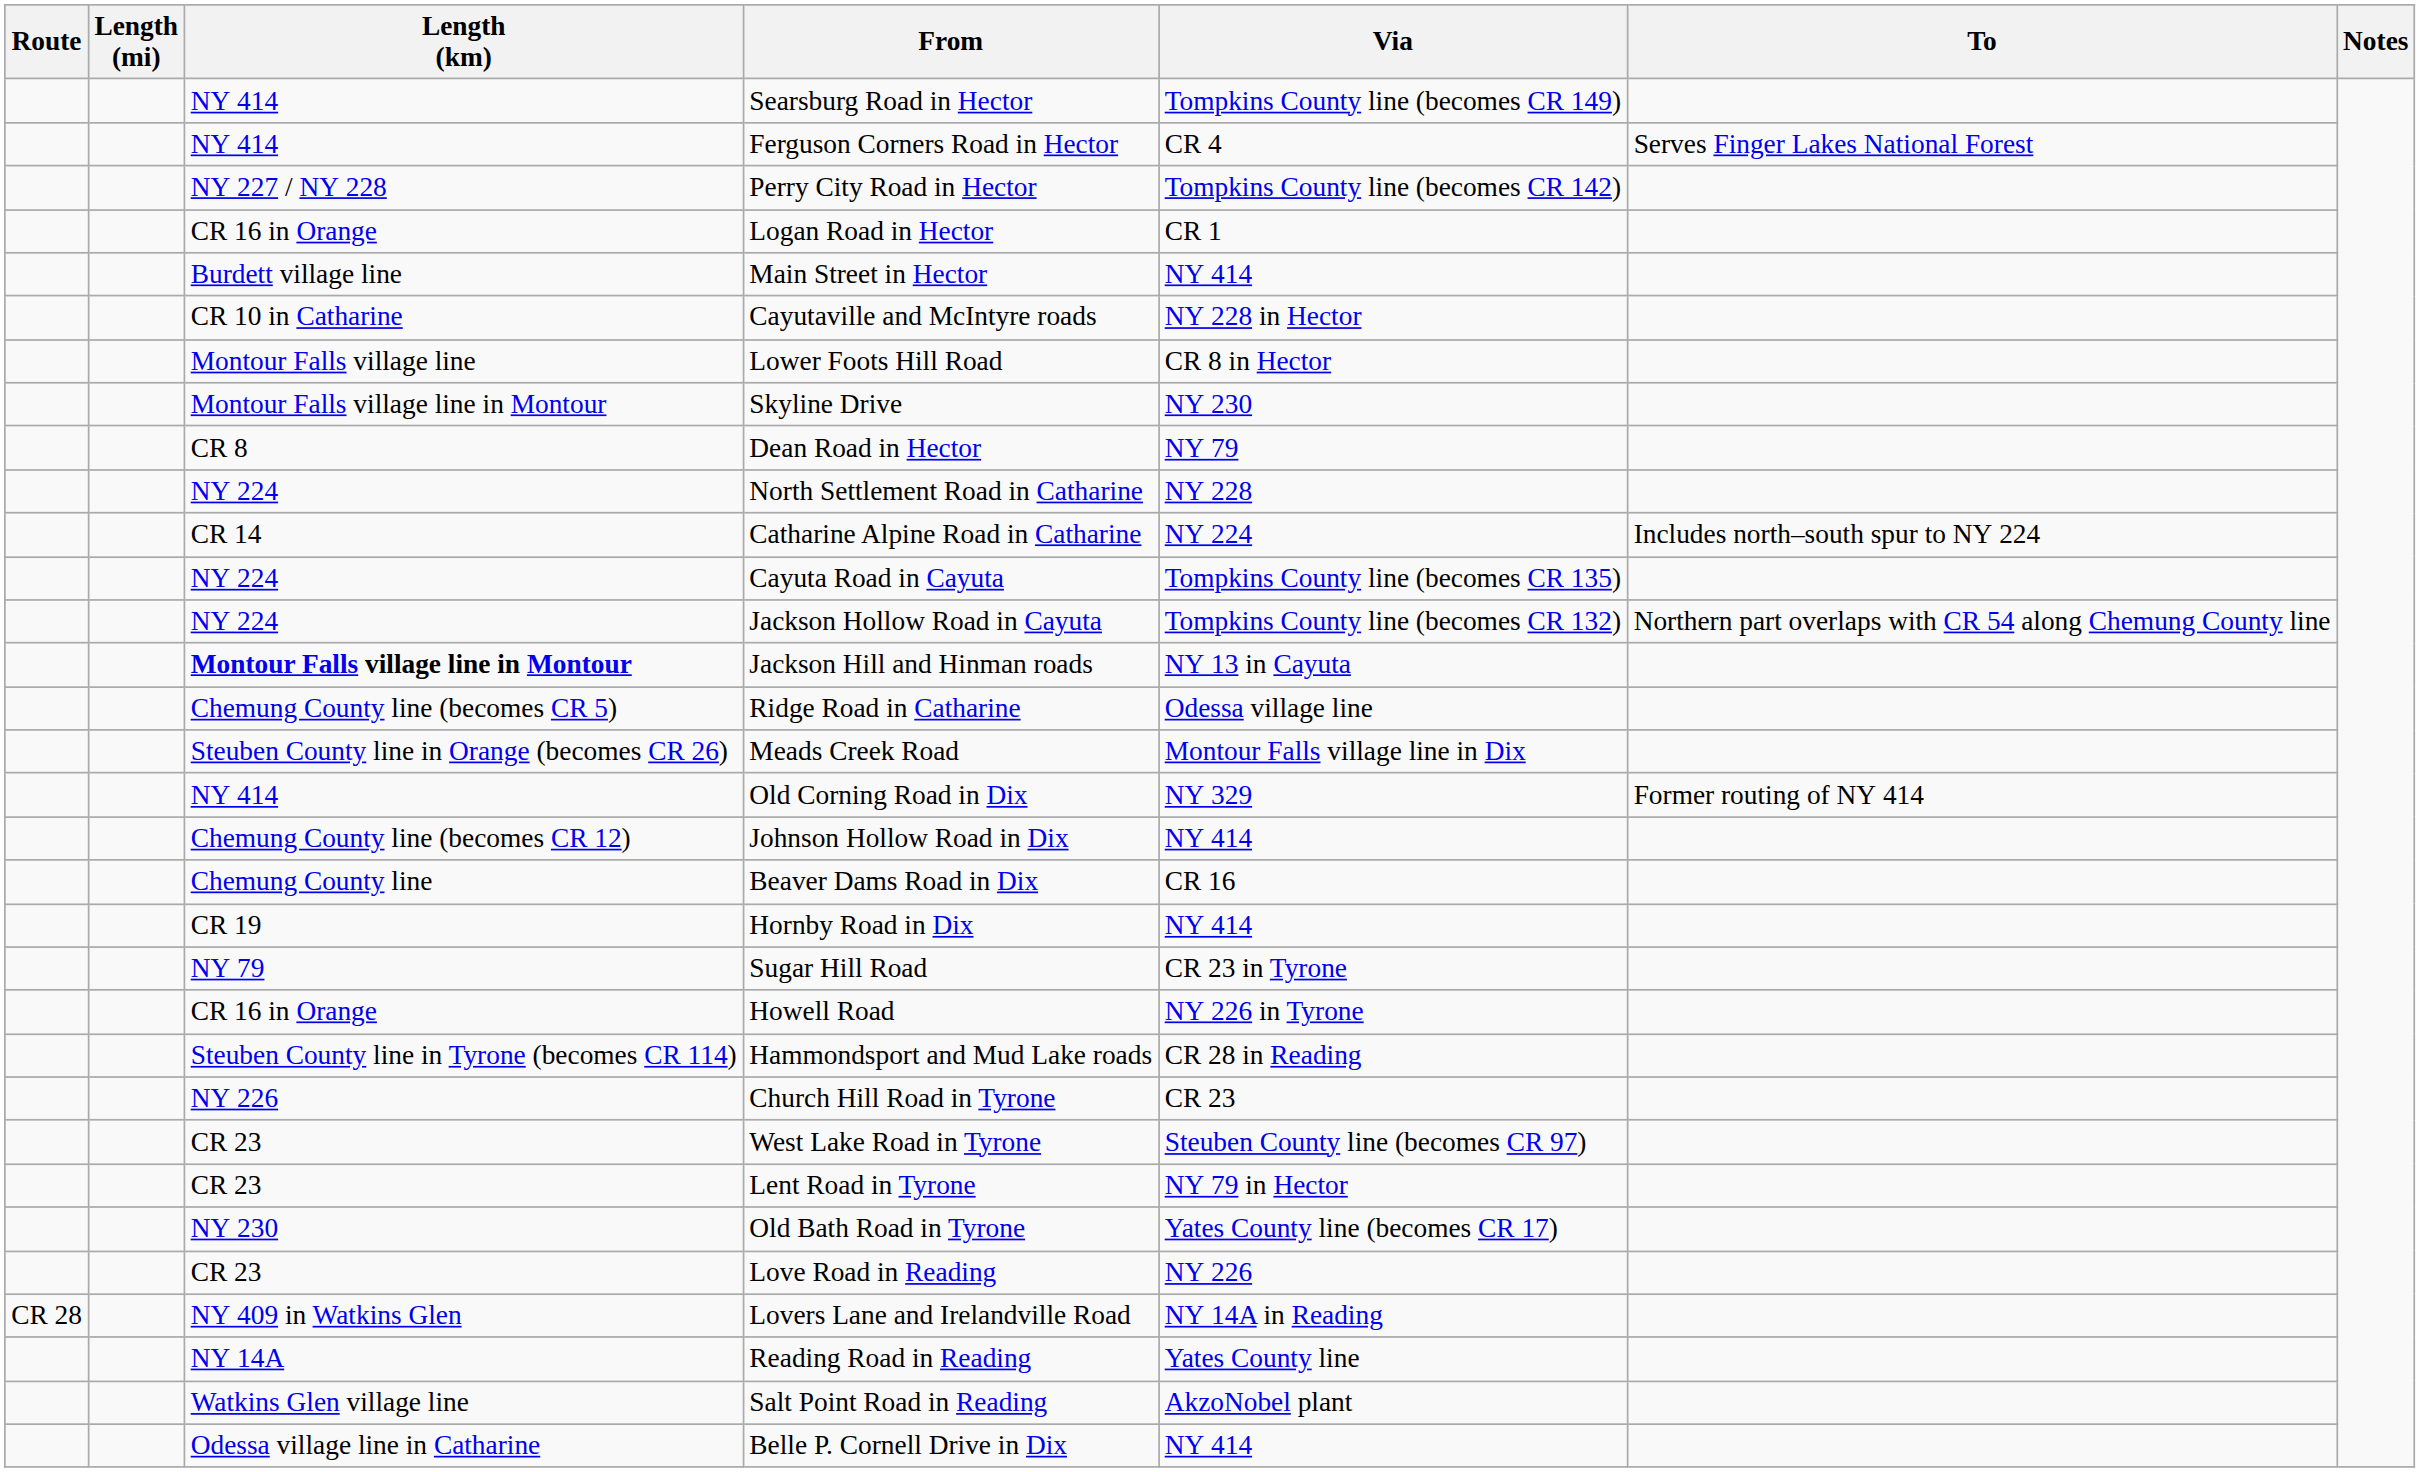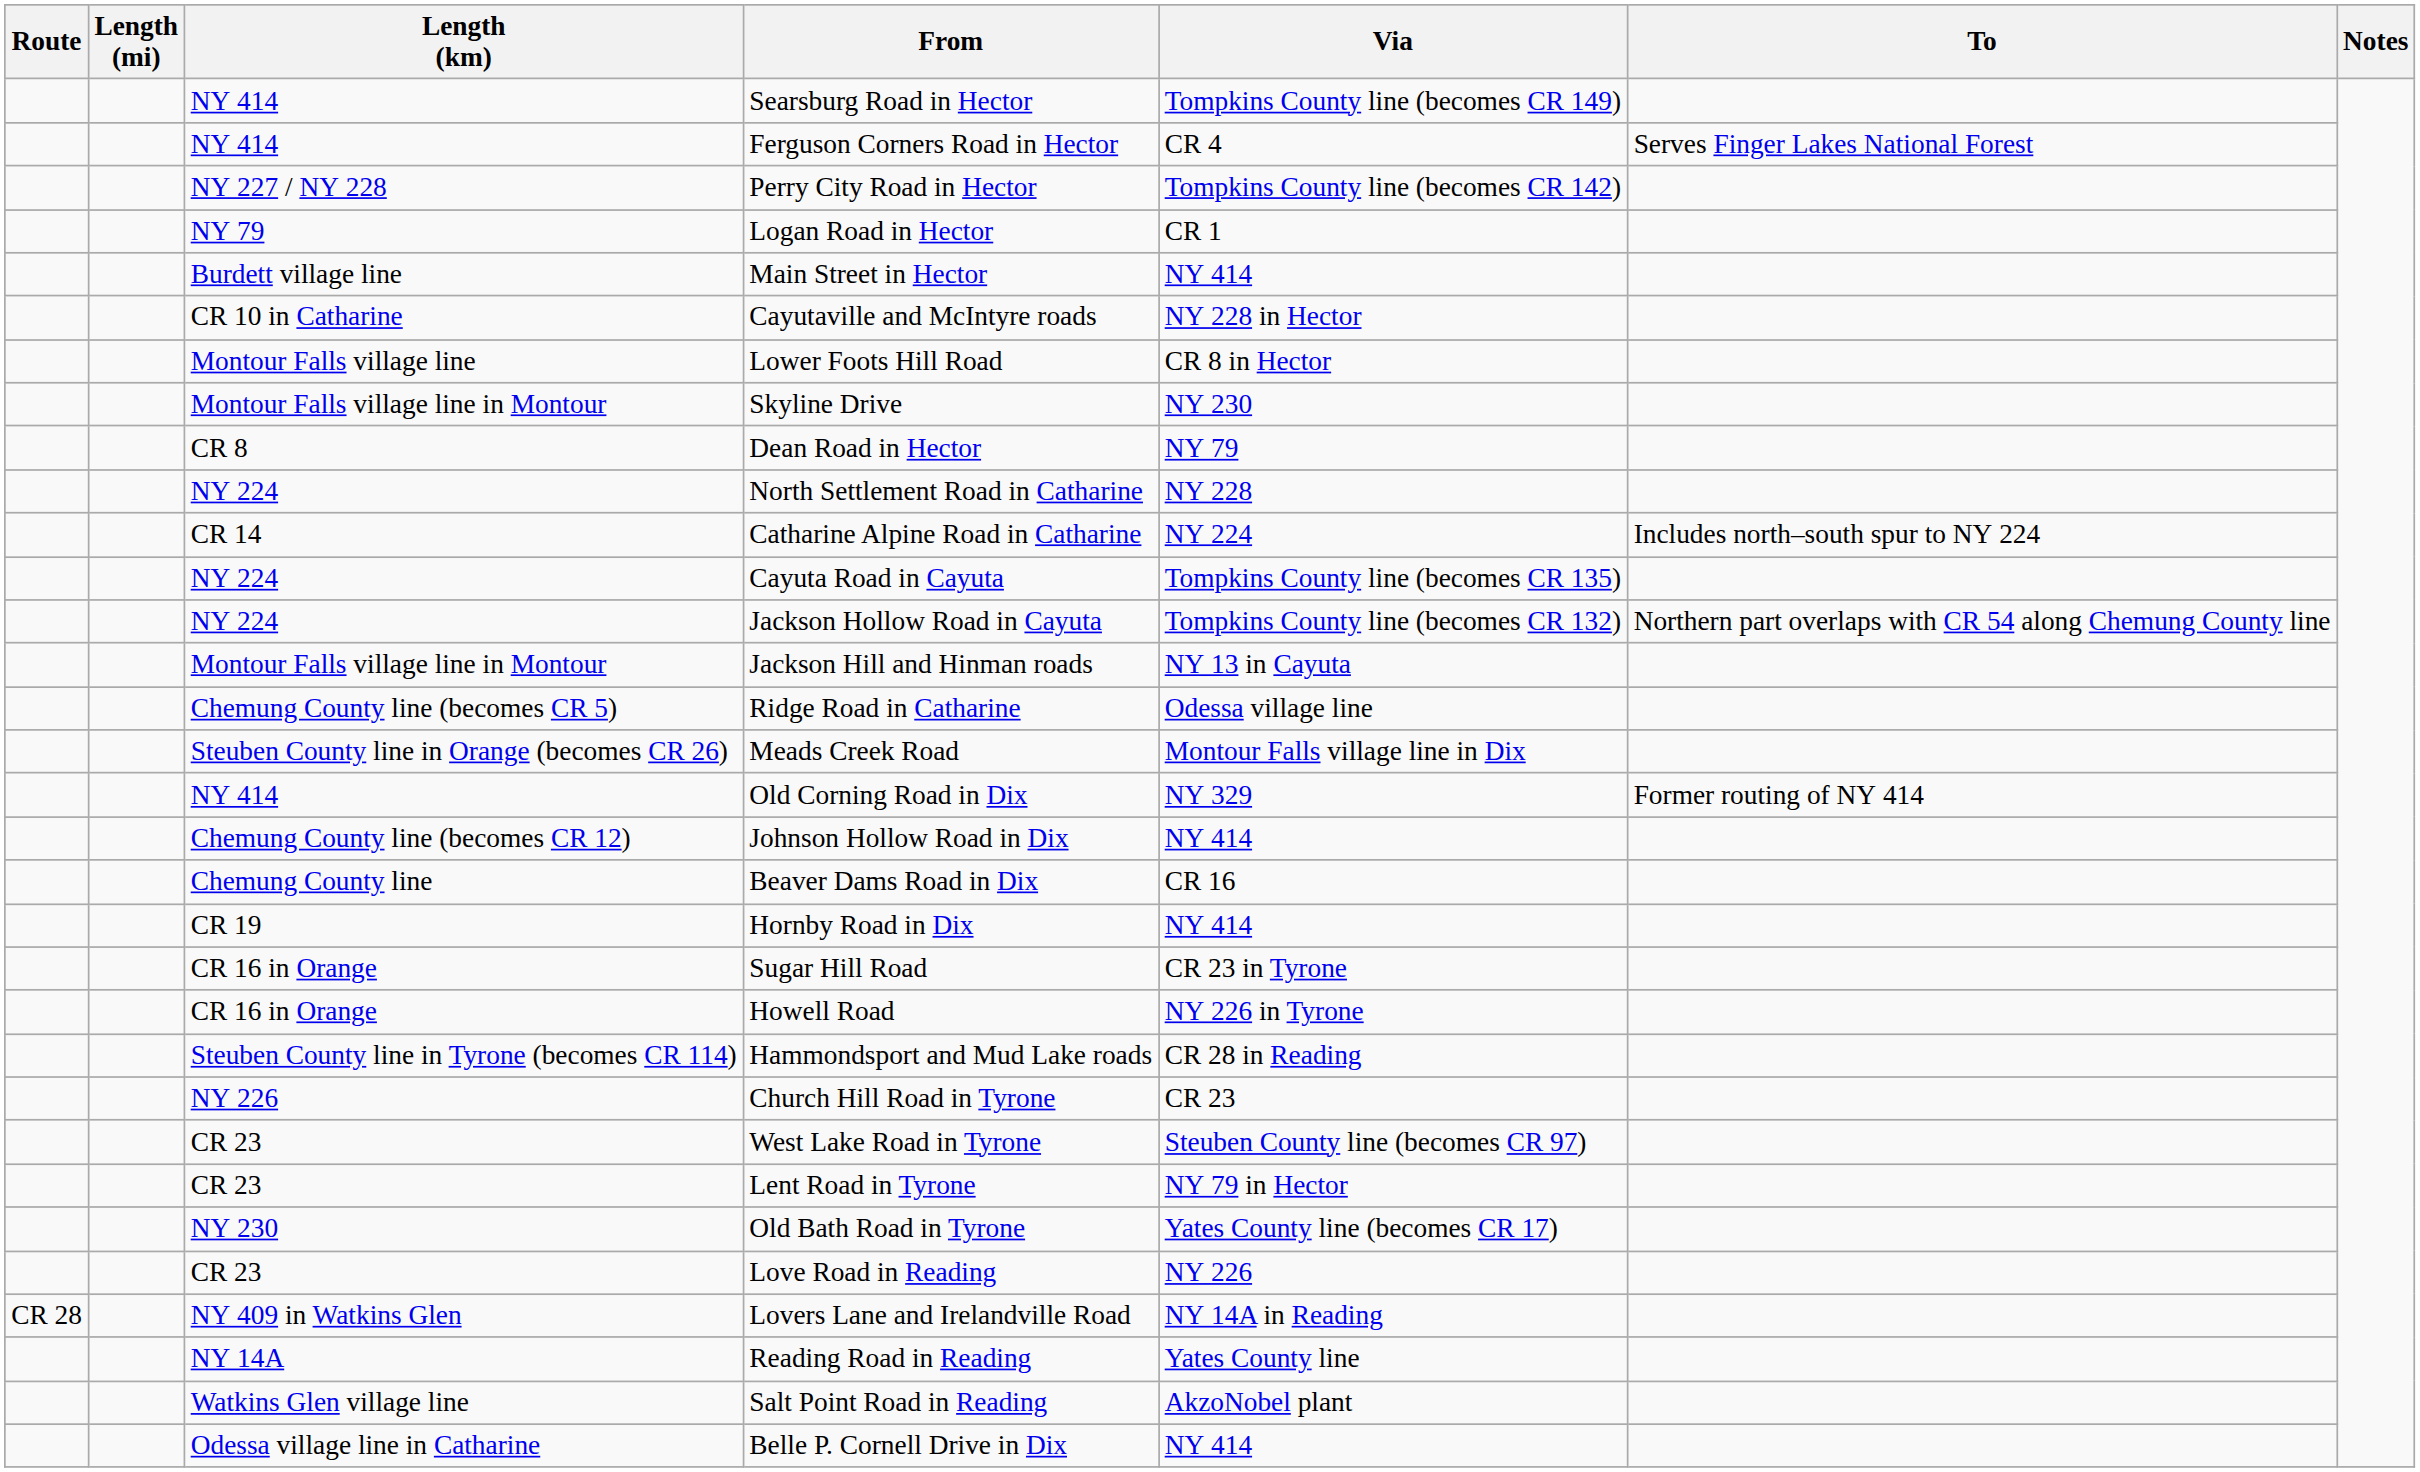Logan Road in Hector | Length (km): CR 16 in Orange -> NY 79
Jackson Hill and Hinman roads | Length (km): bold -> normal
Sugar Hill Road | Length (km): NY 79 -> CR 16 in Orange
